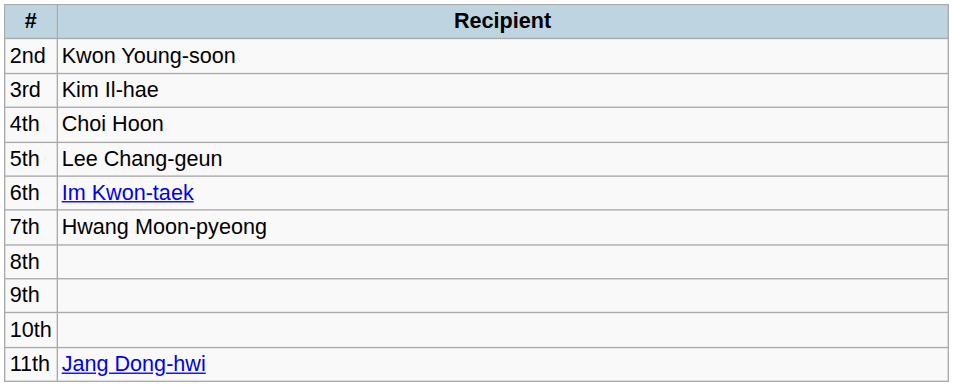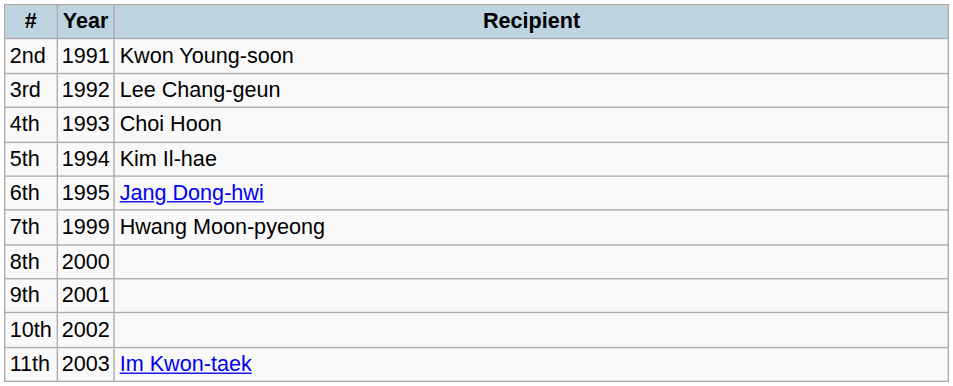+ column: Year | 1991 | 1992 | 1993 | 1994 | 1995 | 1999 | 2000 | 2001 | 2002 | 2003
3rd | Recipient: Kim Il-hae -> Lee Chang-geun
5th | Recipient: Lee Chang-geun -> Kim Il-hae
6th | Recipient: Im Kwon-taek -> Jang Dong-hwi
11th | Recipient: Jang Dong-hwi -> Im Kwon-taek
